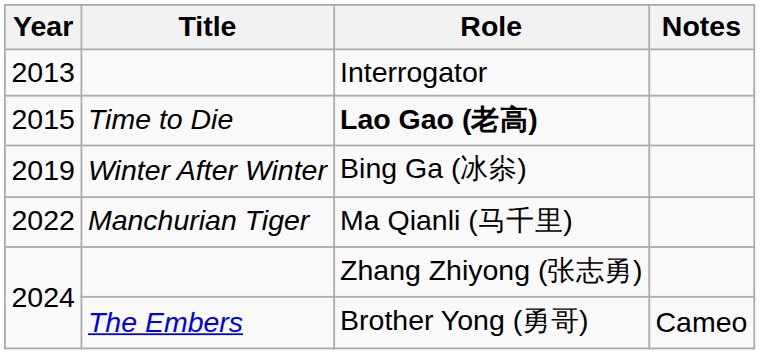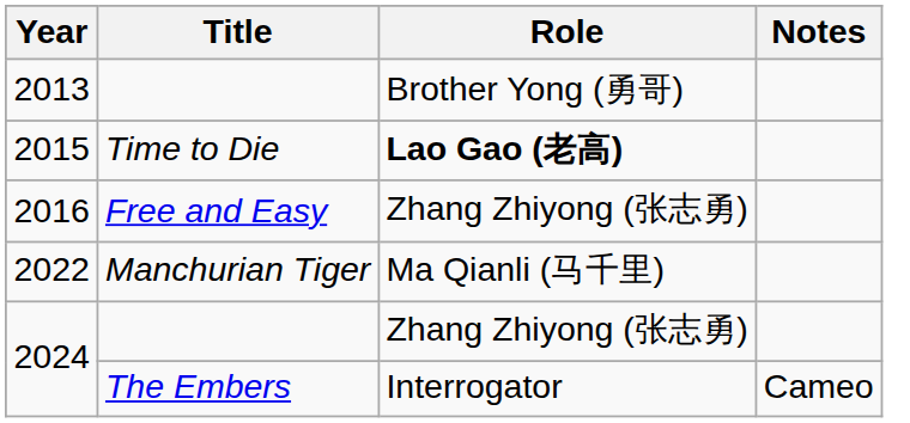2013 | Role: Interrogator -> Brother Yong (勇哥)
+ row: 2016 | Free and Easy | Zhang Zhiyong (张志勇)
- row: 2019 | Winter After Winter | Bing Ga (冰尜)
2024 / The Embers | Role: Brother Yong (勇哥) -> Interrogator
